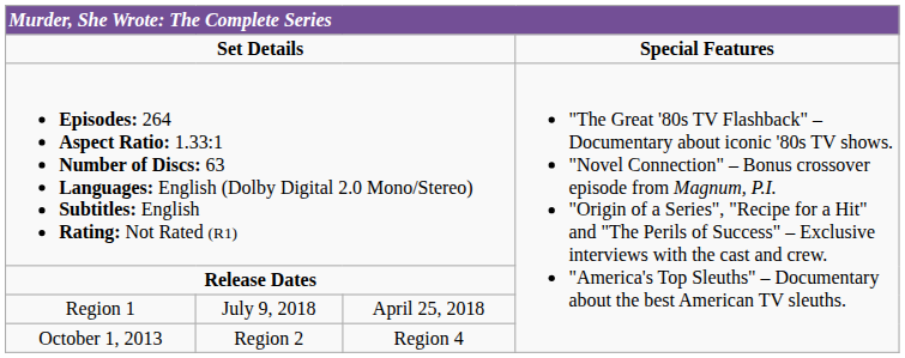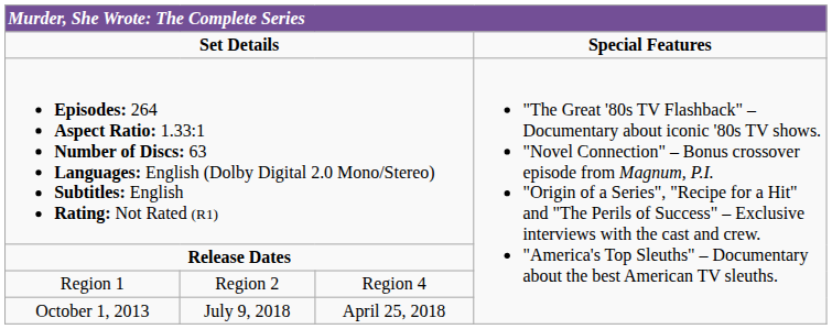Region 1 | column 2: July 9, 2018 -> Region 2
Region 1 | column 3: April 25, 2018 -> Region 4
October 1, 2013 | column 2: Region 2 -> July 9, 2018
October 1, 2013 | column 3: Region 4 -> April 25, 2018
